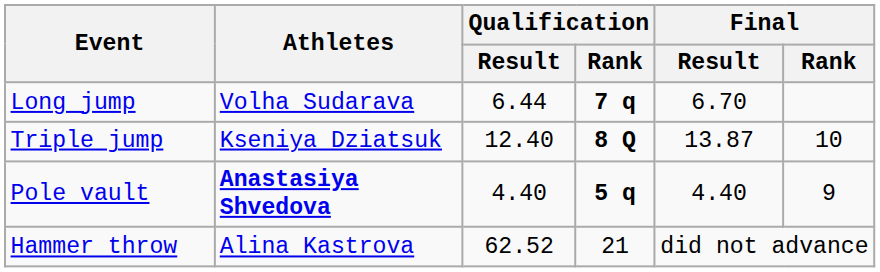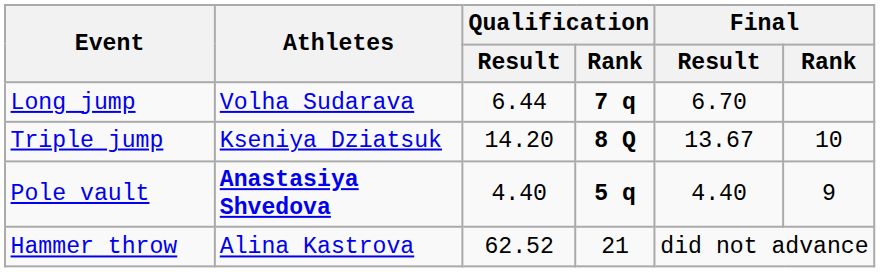Triple jump | Qualification / Result: 12.40 -> 14.20
Triple jump | Final / Result: 13.87 -> 13.67
